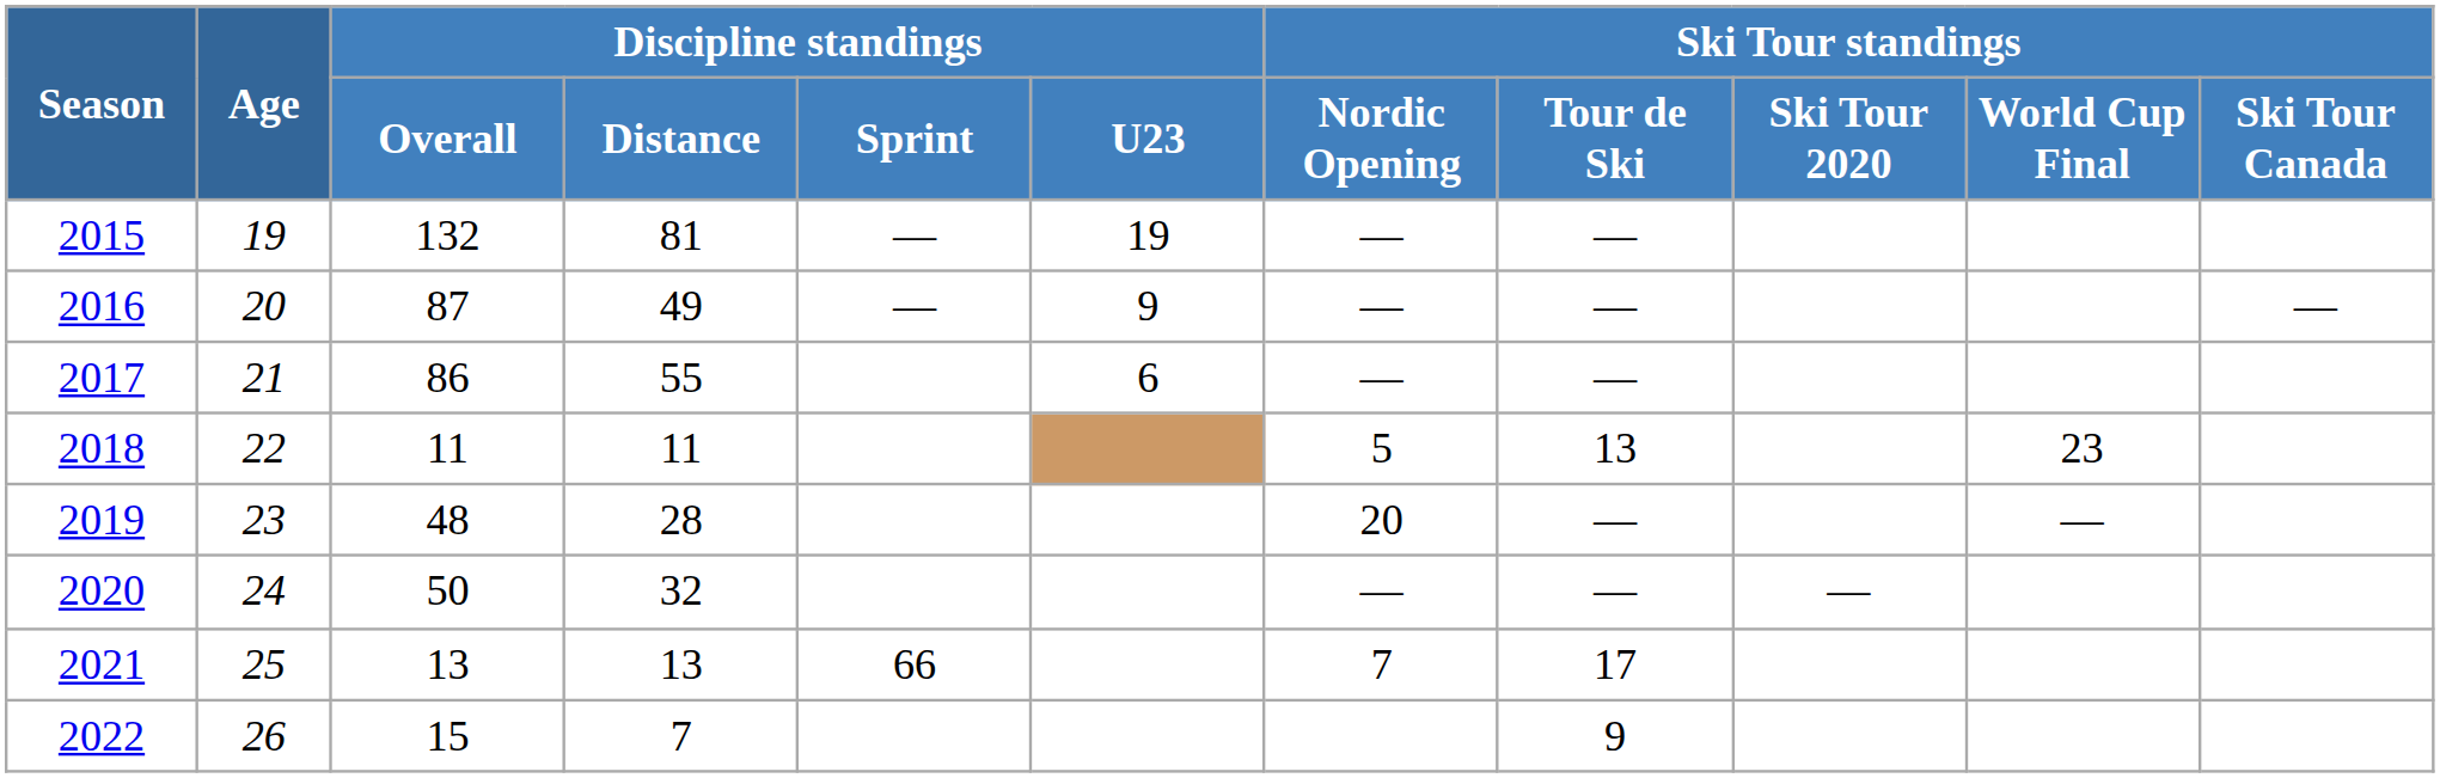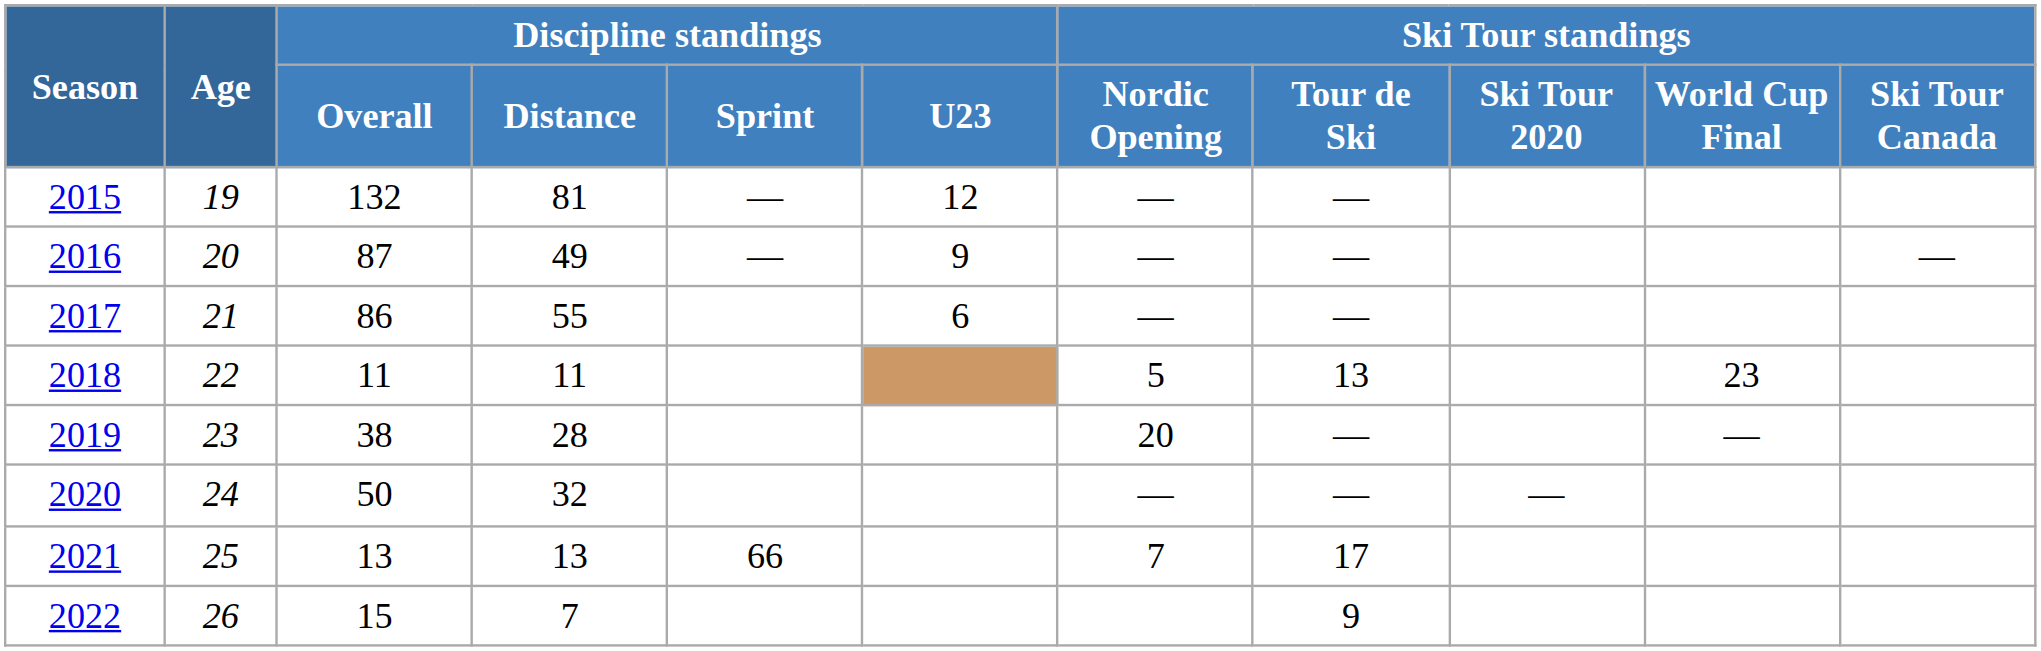2015 | Discipline standings / U23: 19 -> 12
2019 | Discipline standings / Overall: 48 -> 38
